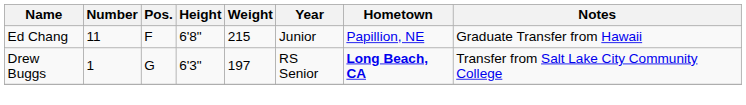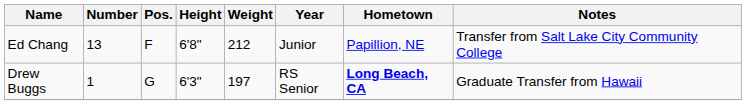Ed Chang | Number: 11 -> 13
Ed Chang | Weight: 215 -> 212
Ed Chang | Notes: Graduate Transfer from Hawaii -> Transfer from Salt Lake City Community College
Drew Buggs | Notes: Transfer from Salt Lake City Community College -> Graduate Transfer from Hawaii
